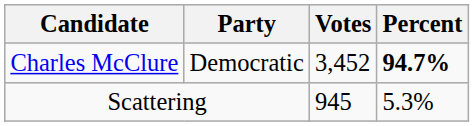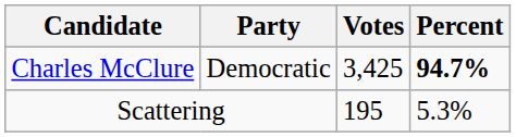Charles McClure | Votes: 3,452 -> 3,425
Scattering | Votes: 945 -> 195
